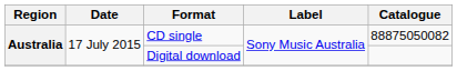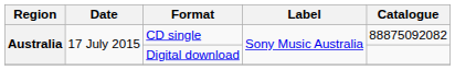CD single | Catalogue: 88875050082 -> 88875092082
